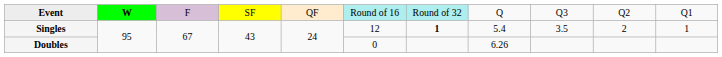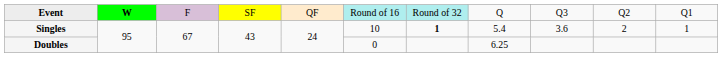Singles | column 6: 12 -> 10
Singles | column 9: 3.5 -> 3.6
Doubles | column 8: 6.26 -> 6.25
